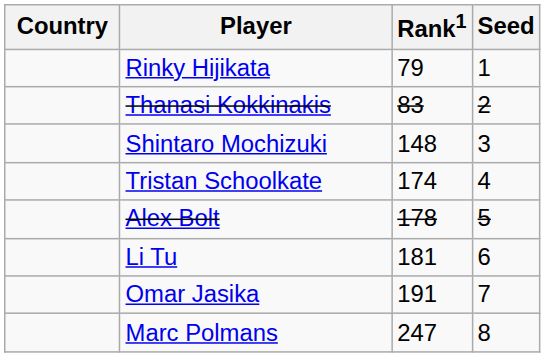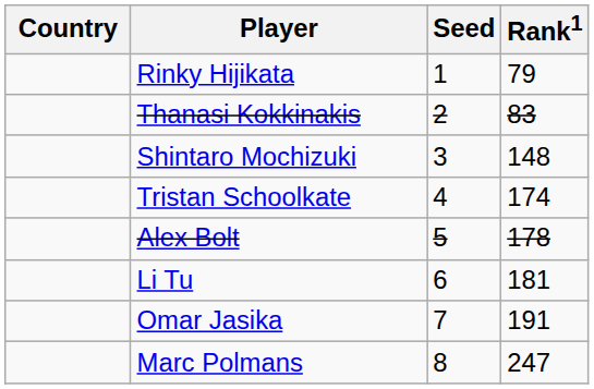columns swapped: Rank1 <-> Seed
